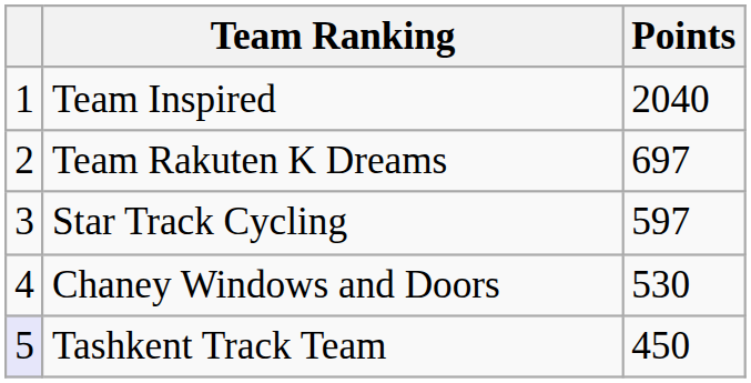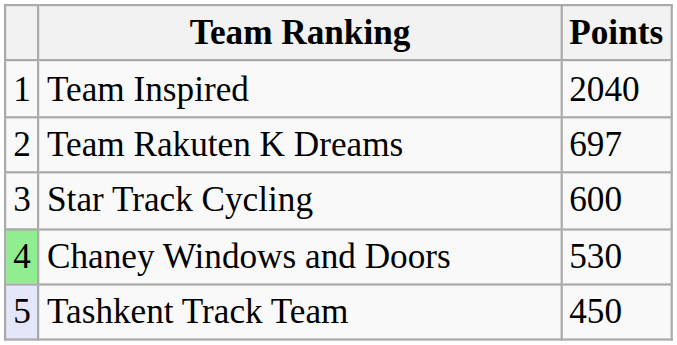Star Track Cycling | Points: 597 -> 600
Chaney Windows and Doors | column 1: no background -> lightgreen background
